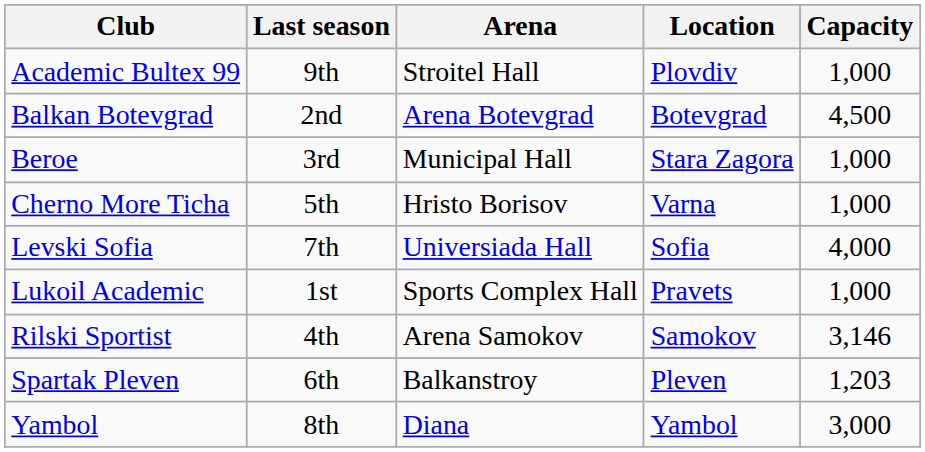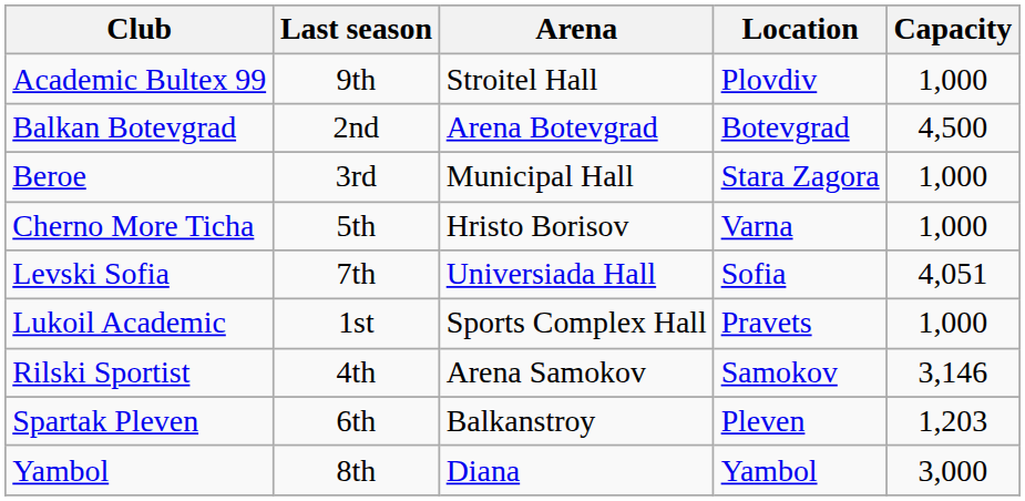Levski Sofia | Capacity: 4,000 -> 4,051
